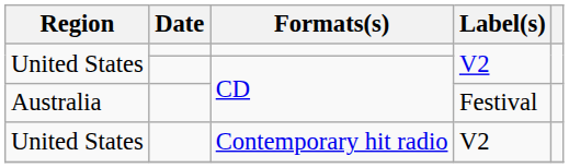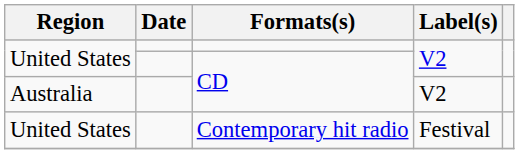Australia / CD | Label(s): Festival -> V2
Contemporary hit radio | Label(s): V2 -> Festival
